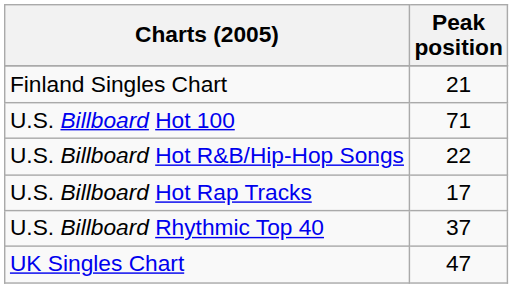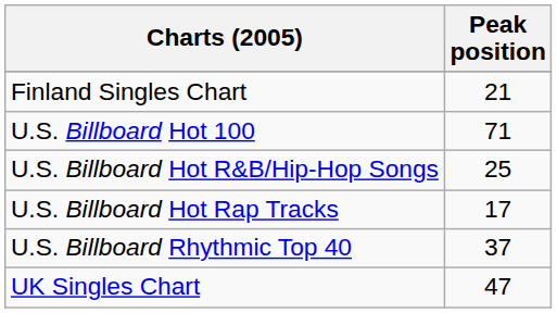U.S. Billboard Hot R&B/Hip-Hop Songs | Peak position: 22 -> 25
